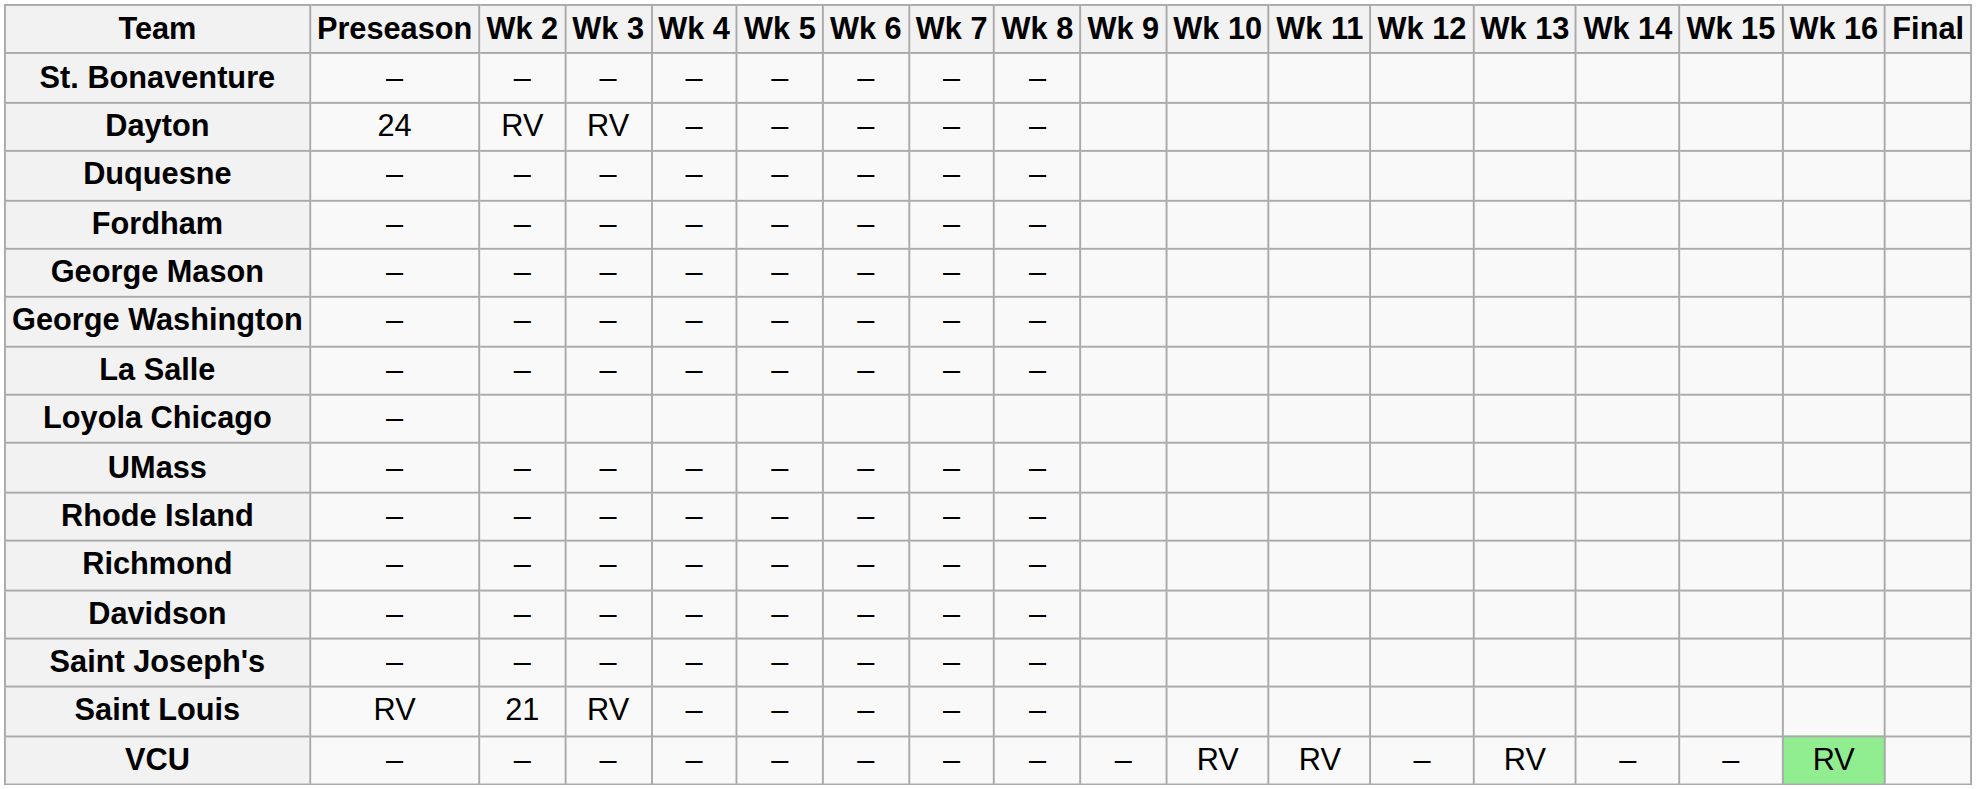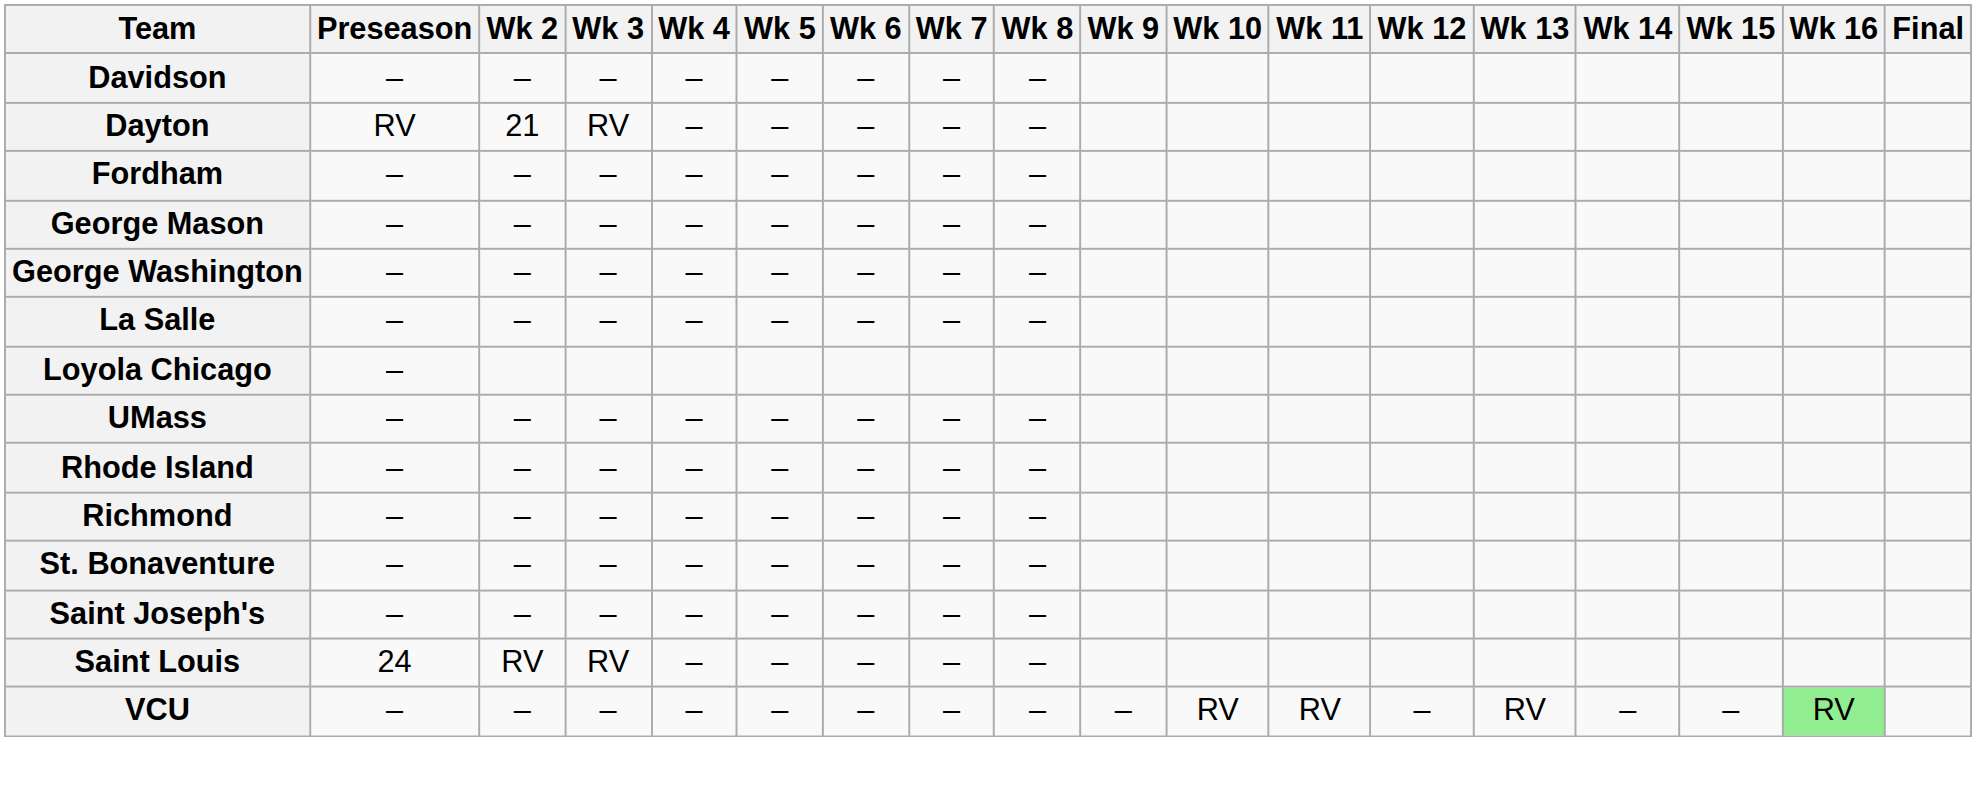rows swapped: Davidson <-> St. Bonaventure
Dayton | Preseason: 24 -> RV
Dayton | Wk 2: RV -> 21
- row: Duquesne | – | – | – | – | – | – | – | –
Saint Louis | Preseason: RV -> 24
Saint Louis | Wk 2: 21 -> RV
